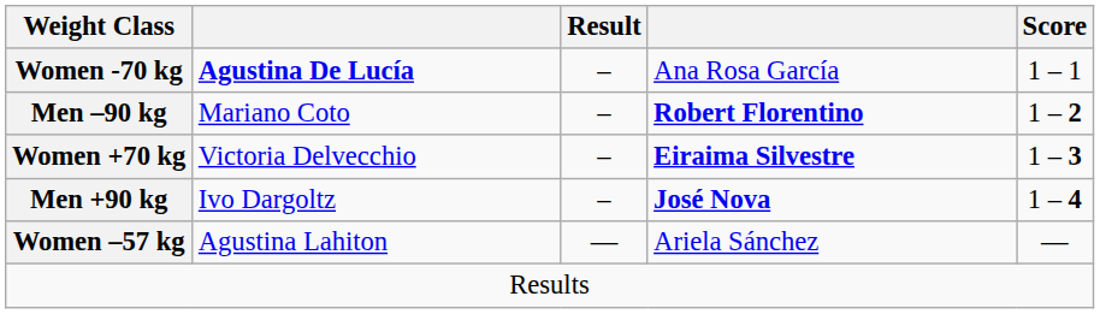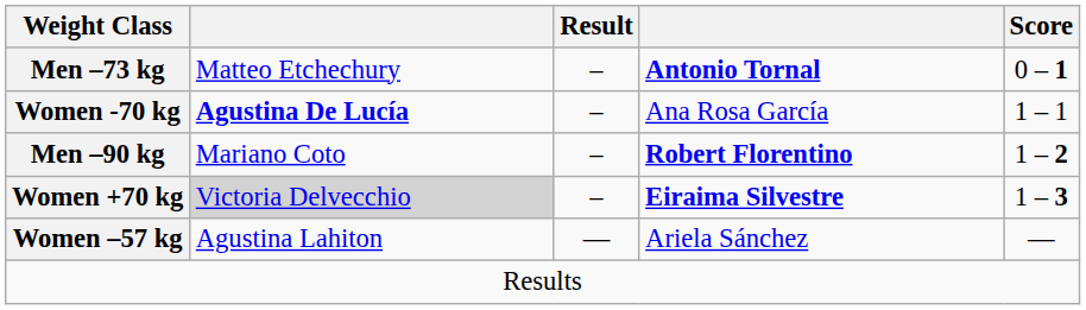+ row: Men –73 kg | Matteo Etchechury | – | Antonio Tornal | 0 – 1
Women +70 kg | column 2: no background -> lightgrey background
- row: Men +90 kg | Ivo Dargoltz | – | José Nova | 1 – 4
